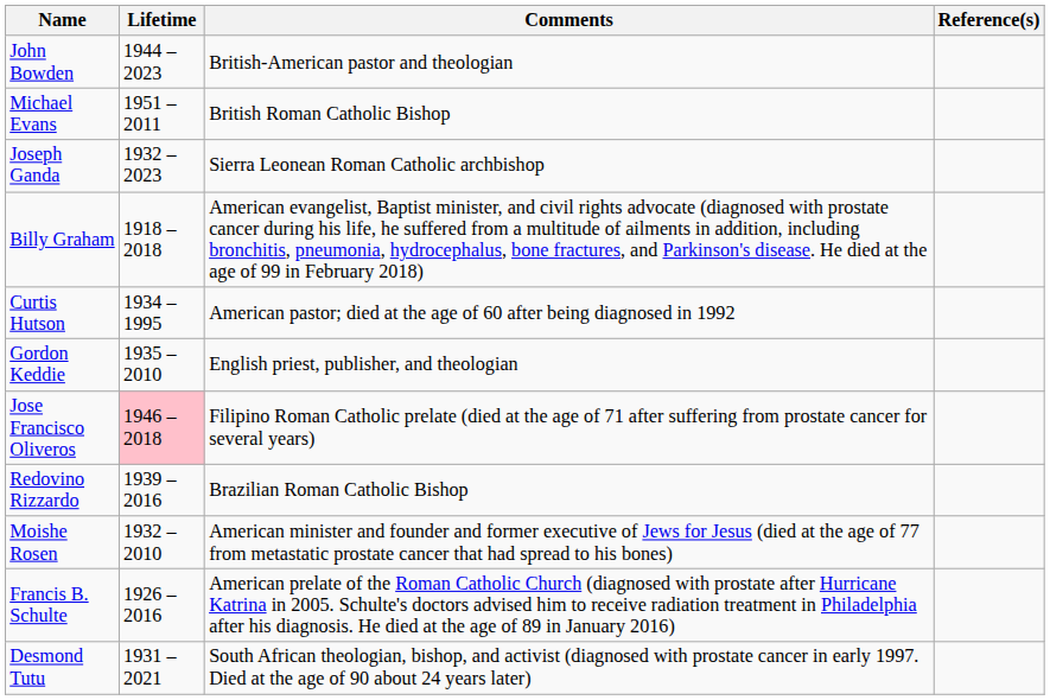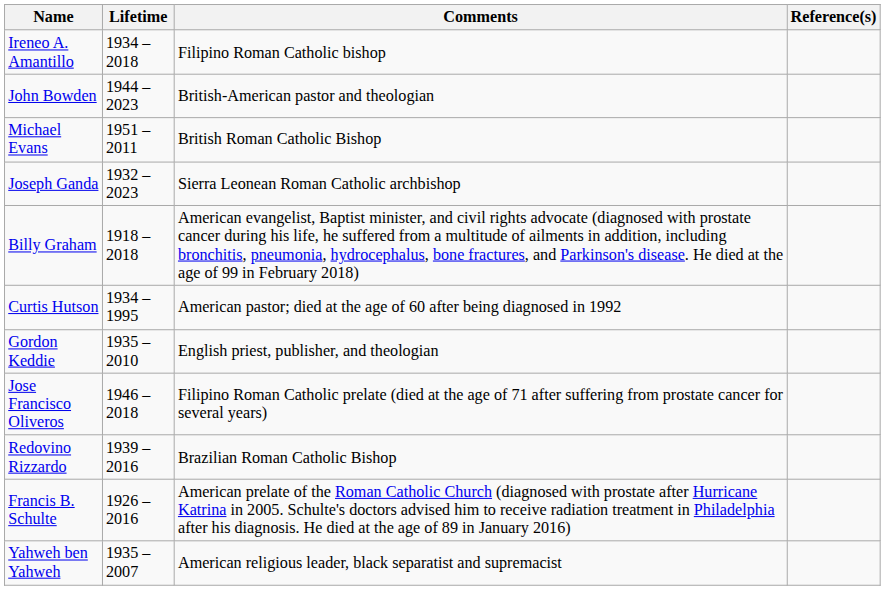+ row: Ireneo A. Amantillo | 1934 – 2018 | Filipino Roman Catholic bishop
Jose Francisco Oliveros | Lifetime: pink background -> no background
- row: Moishe Rosen | 1932 – 2010 | American minister and founder and former executive of Jews for Jesus (died at the age of 77 from metastatic prostate cancer that had spread to his bones)
- row: Desmond Tutu | 1931 – 2021 | South African theologian, bishop, and activist (diagnosed with prostate cancer in early 1997. Died at the age of 90 about 24 years later)
+ row: Yahweh ben Yahweh | 1935 – 2007 | American religious leader, black separatist and supremacist
